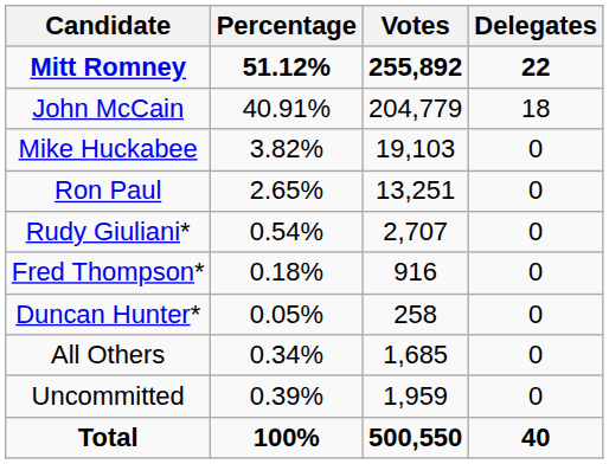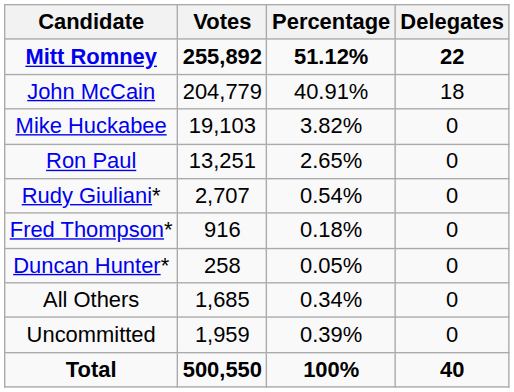columns swapped: Votes <-> Percentage
